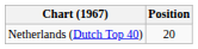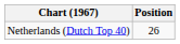Netherlands (Dutch Top 40) | Position: 20 -> 26
